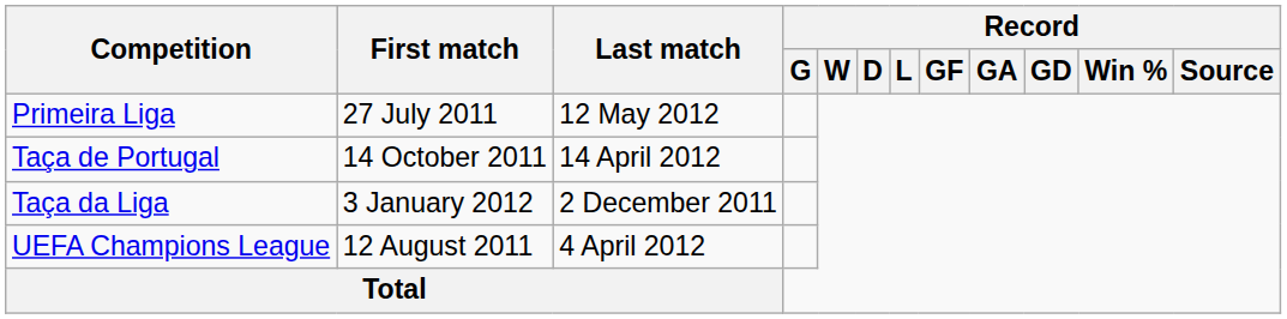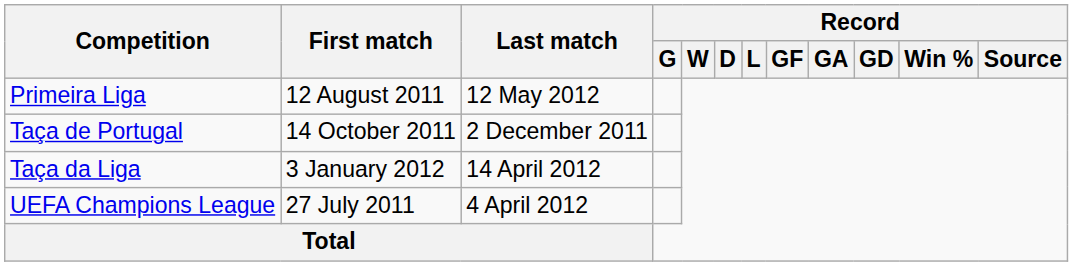Primeira Liga | First match: 27 July 2011 -> 12 August 2011
Taça de Portugal | Last match: 14 April 2012 -> 2 December 2011
Taça da Liga | Last match: 2 December 2011 -> 14 April 2012
UEFA Champions League | First match: 12 August 2011 -> 27 July 2011
